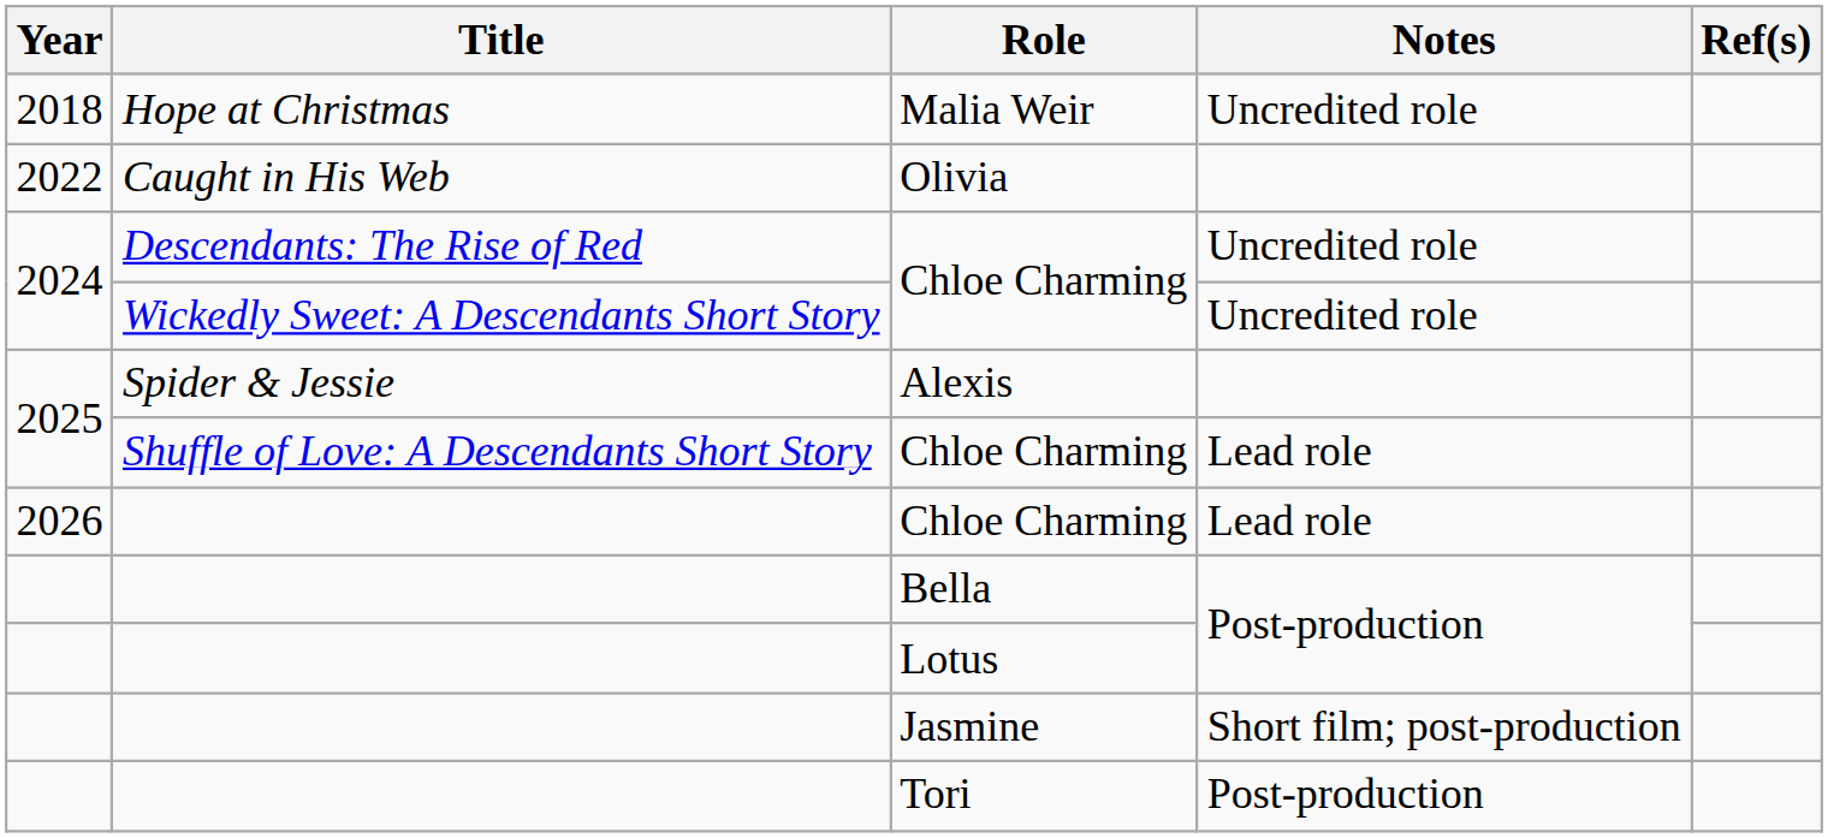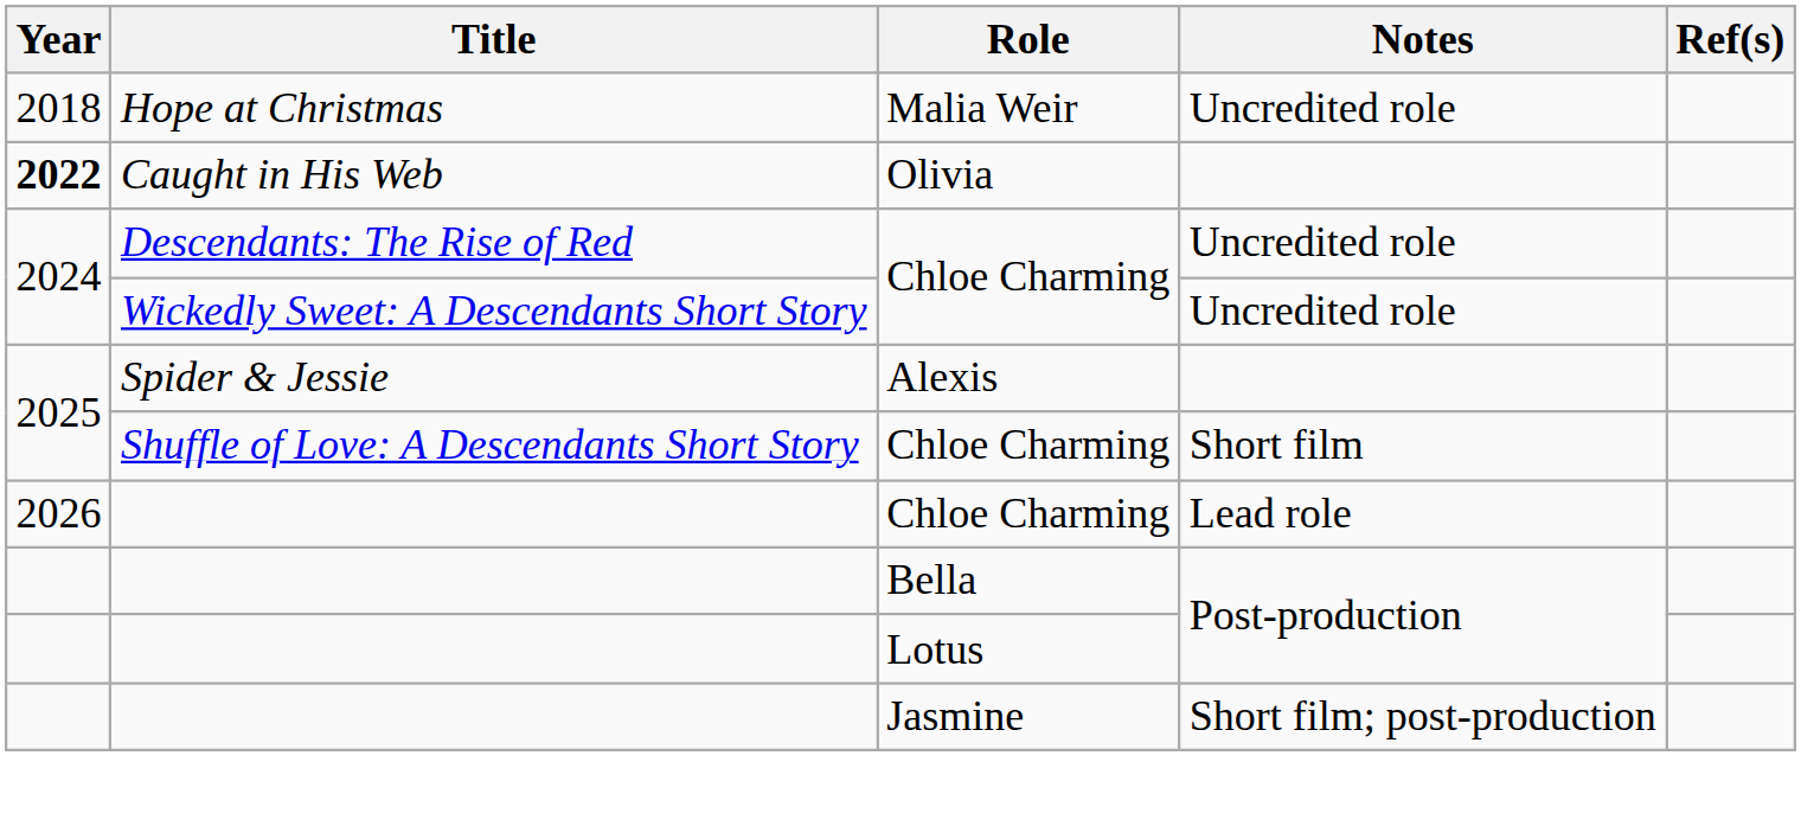Olivia | Year: normal -> bold
Shuffle of Love: A Descendants Short Story / Chloe Charming | Notes: Lead role -> Short film
- row: Tori | Post-production
